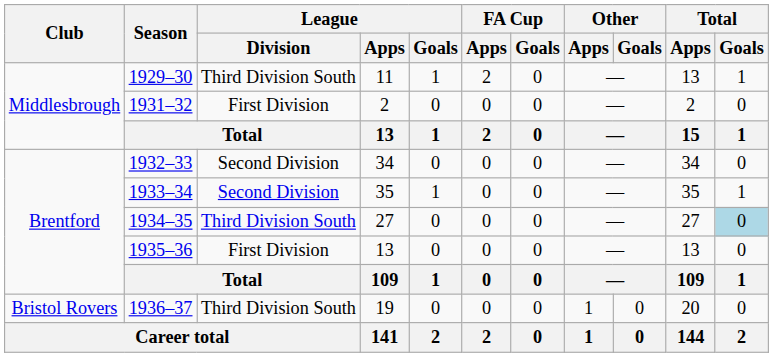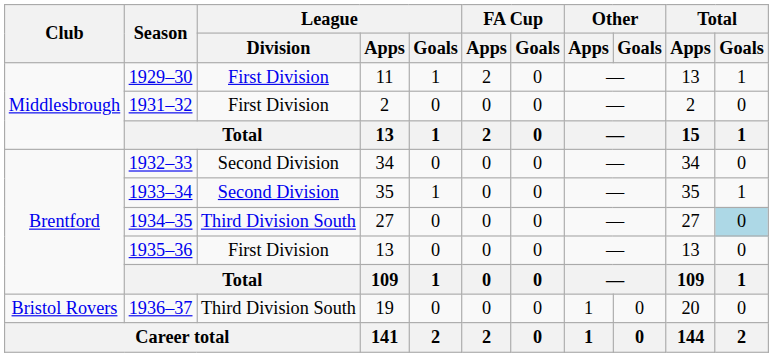1929–30 | League / Division: Third Division South -> First Division
